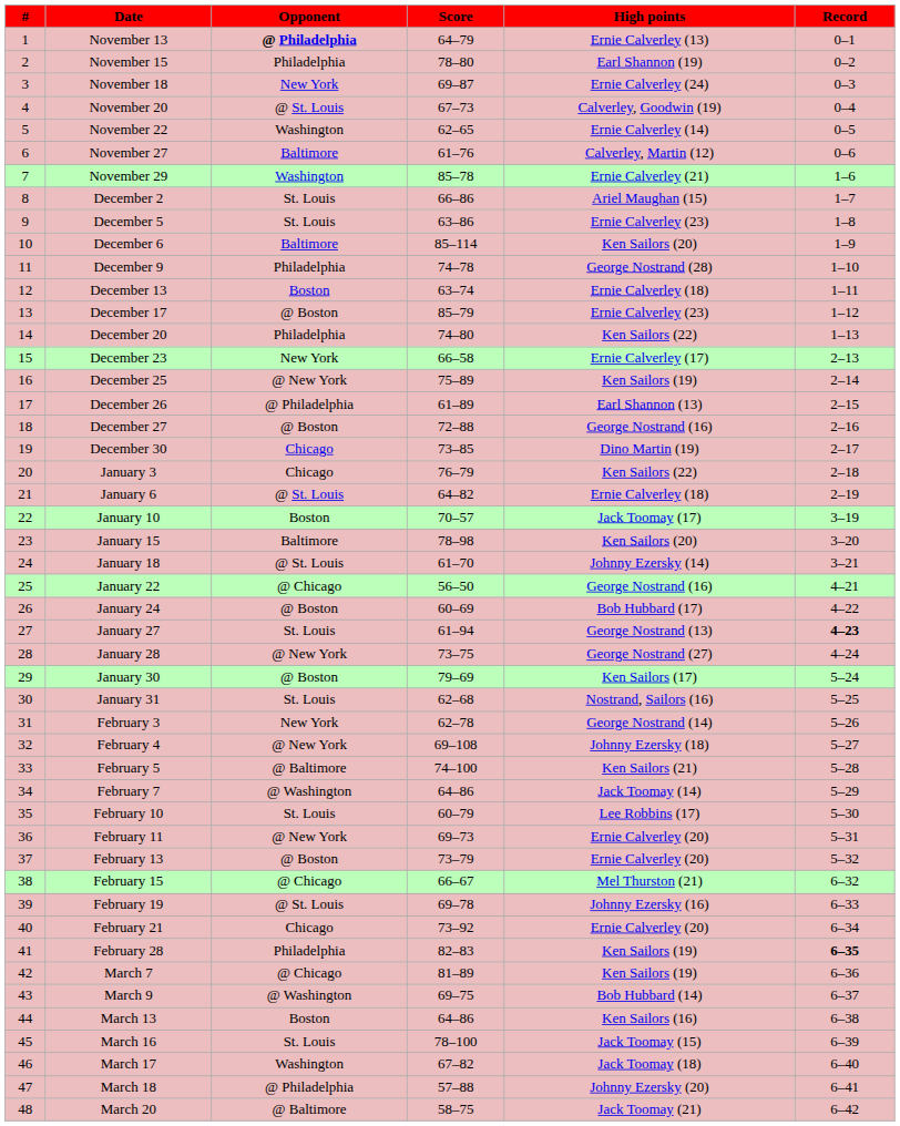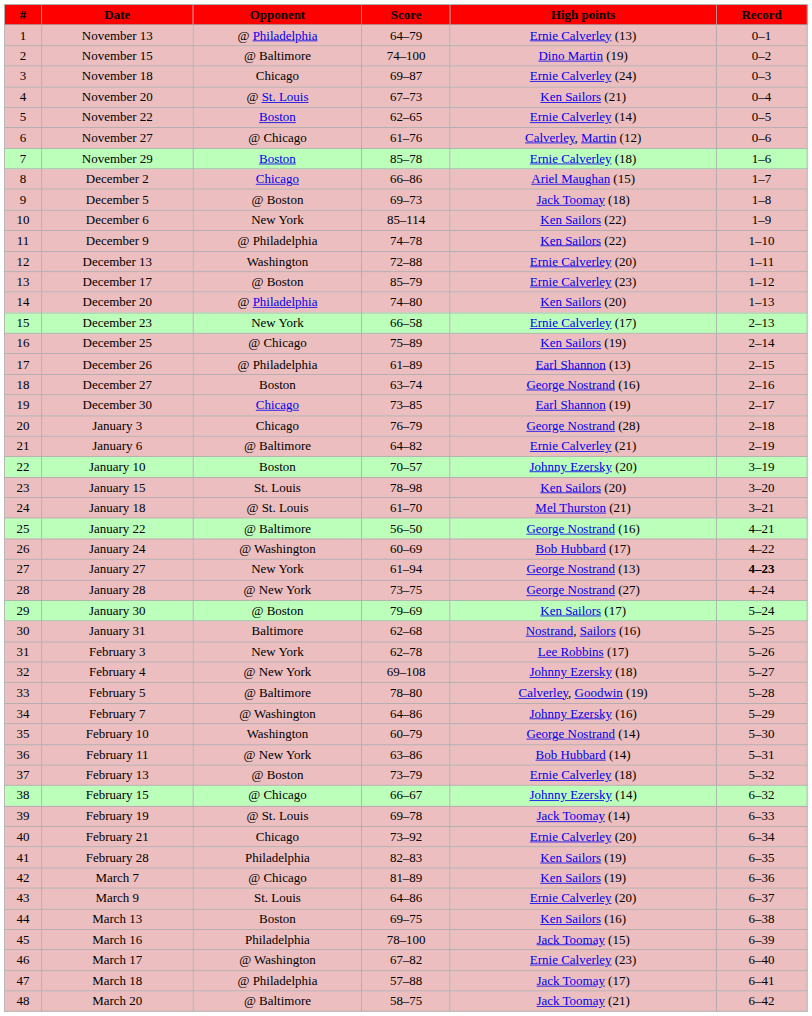November 13 | Opponent: bold -> normal
November 15 | Opponent: Philadelphia -> @ Baltimore
November 15 | Score: 78–80 -> 74–100
November 15 | High points: Earl Shannon (19) -> Dino Martin (19)
November 18 | Opponent: New York -> Chicago
November 20 | High points: Calverley, Goodwin (19) -> Ken Sailors (21)
November 22 | Opponent: Washington -> Boston
November 27 | Opponent: Baltimore -> @ Chicago
November 29 | Opponent: Washington -> Boston
November 29 | High points: Ernie Calverley (21) -> Ernie Calverley (18)
December 2 | Opponent: St. Louis -> Chicago
December 5 | Opponent: St. Louis -> @ Boston
December 5 | Score: 63–86 -> 69–73
December 5 | High points: Ernie Calverley (23) -> Jack Toomay (18)
December 6 | Opponent: Baltimore -> New York
December 6 | High points: Ken Sailors (20) -> Ken Sailors (22)
December 9 | Opponent: Philadelphia -> @ Philadelphia
December 9 | High points: George Nostrand (28) -> Ken Sailors (22)
December 13 | Opponent: Boston -> Washington
December 13 | Score: 63–74 -> 72–88
December 13 | High points: Ernie Calverley (18) -> Ernie Calverley (20)
December 20 | Opponent: Philadelphia -> @ Philadelphia
December 20 | High points: Ken Sailors (22) -> Ken Sailors (20)
December 25 | Opponent: @ New York -> @ Chicago
December 27 | Opponent: @ Boston -> Boston
December 27 | Score: 72–88 -> 63–74
December 30 | High points: Dino Martin (19) -> Earl Shannon (19)
January 3 | High points: Ken Sailors (22) -> George Nostrand (28)
January 6 | Opponent: @ St. Louis -> @ Baltimore
January 6 | High points: Ernie Calverley (18) -> Ernie Calverley (21)
January 10 | High points: Jack Toomay (17) -> Johnny Ezersky (20)
January 15 | Opponent: Baltimore -> St. Louis
January 18 | High points: Johnny Ezersky (14) -> Mel Thurston (21)
January 22 | Opponent: @ Chicago -> @ Baltimore
January 24 | Opponent: @ Boston -> @ Washington
January 27 | Opponent: St. Louis -> New York
January 31 | Opponent: St. Louis -> Baltimore
February 3 | High points: George Nostrand (14) -> Lee Robbins (17)
February 5 | Score: 74–100 -> 78–80
February 5 | High points: Ken Sailors (21) -> Calverley, Goodwin (19)
February 7 | High points: Jack Toomay (14) -> Johnny Ezersky (16)
February 10 | Opponent: St. Louis -> Washington
February 10 | High points: Lee Robbins (17) -> George Nostrand (14)
February 11 | Score: 69–73 -> 63–86
February 11 | High points: Ernie Calverley (20) -> Bob Hubbard (14)
February 13 | High points: Ernie Calverley (20) -> Ernie Calverley (18)
February 15 | High points: Mel Thurston (21) -> Johnny Ezersky (14)
February 19 | High points: Johnny Ezersky (16) -> Jack Toomay (14)
February 28 | Record: bold -> normal
March 9 | Opponent: @ Washington -> St. Louis
March 9 | Score: 69–75 -> 64–86
March 9 | High points: Bob Hubbard (14) -> Ernie Calverley (20)
March 13 | Score: 64–86 -> 69–75
March 16 | Opponent: St. Louis -> Philadelphia
March 17 | Opponent: Washington -> @ Washington
March 17 | High points: Jack Toomay (18) -> Ernie Calverley (23)
March 18 | High points: Johnny Ezersky (20) -> Jack Toomay (17)
